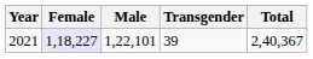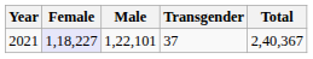2021 | Transgender: 39 -> 37
